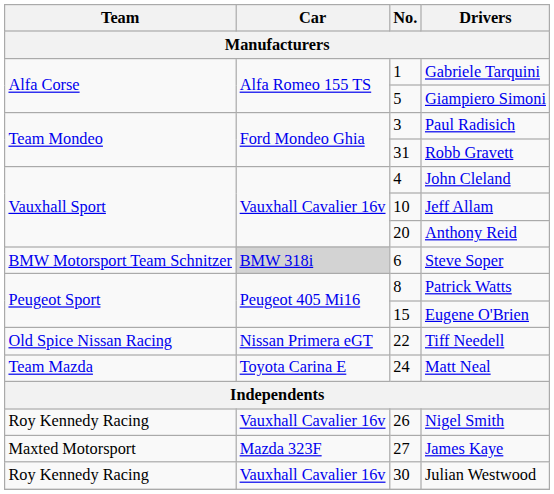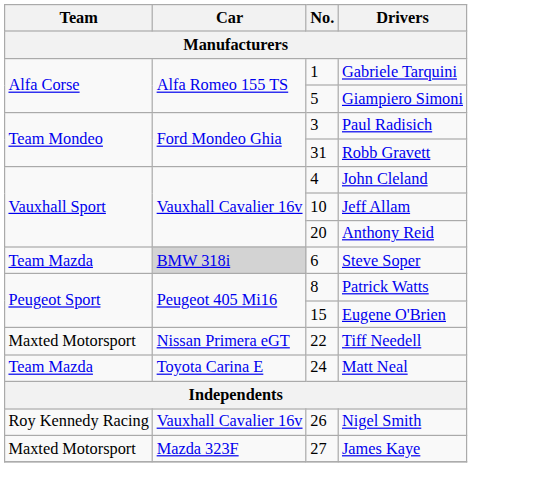Steve Soper | Team: BMW Motorsport Team Schnitzer -> Team Mazda
Tiff Needell | Team: Old Spice Nissan Racing -> Maxted Motorsport
- row: Roy Kennedy Racing | Vauxhall Cavalier 16v | 30 | Julian Westwood
